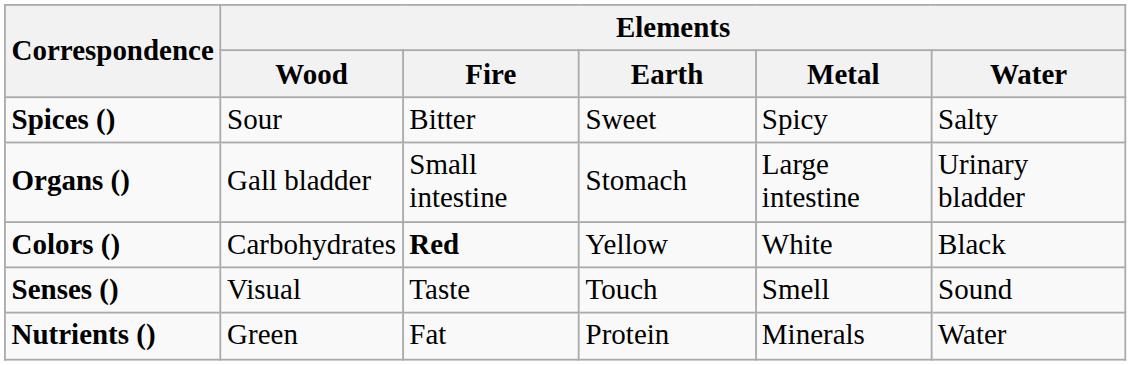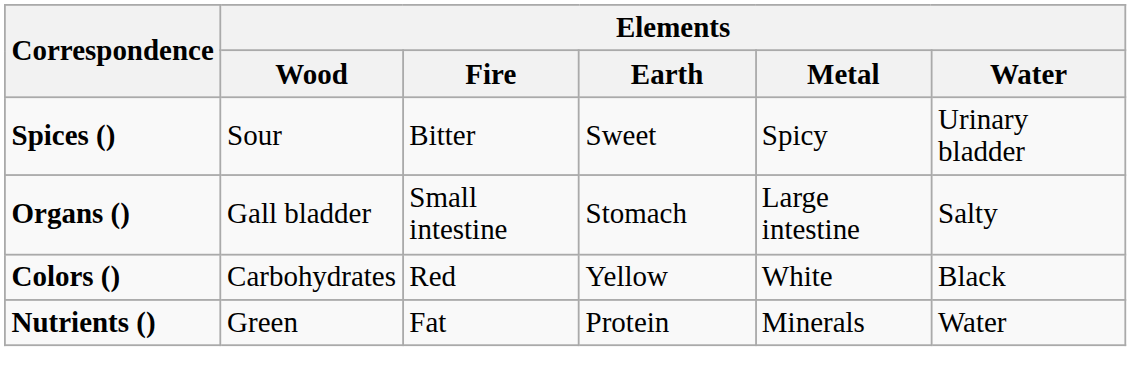Spices () | Elements / Water: Salty -> Urinary bladder
Organs () | Elements / Water: Urinary bladder -> Salty
Colors () | Elements / Fire: bold -> normal
- row: Senses () | Visual | Taste | Touch | Smell | Sound
